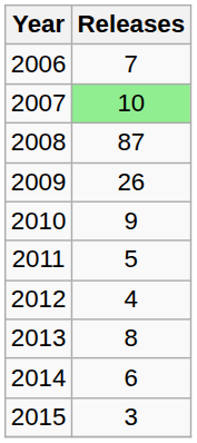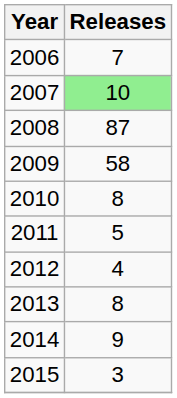2009 | Releases: 26 -> 58
2010 | Releases: 9 -> 8
2014 | Releases: 6 -> 9
